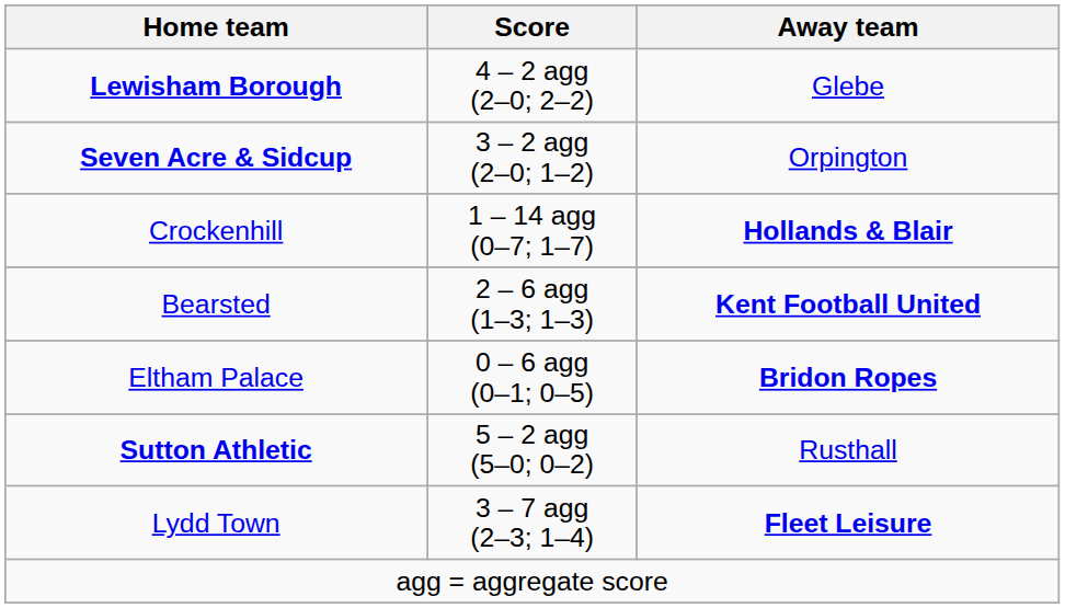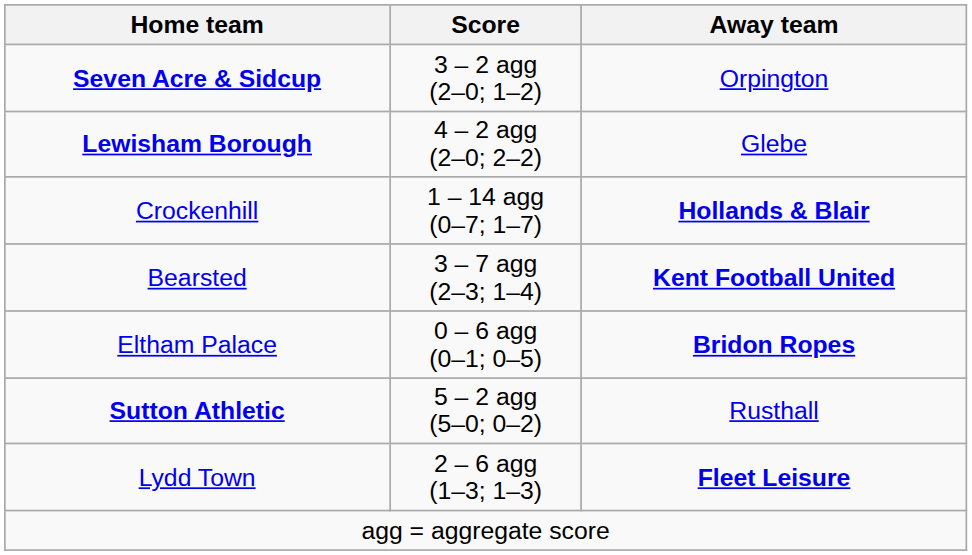rows swapped: Lewisham Borough <-> Seven Acre & Sidcup
Bearsted | Score: 2 – 6 agg (1–3; 1–3) -> 3 – 7 agg (2–3; 1–4)
Lydd Town | Score: 3 – 7 agg (2–3; 1–4) -> 2 – 6 agg (1–3; 1–3)
